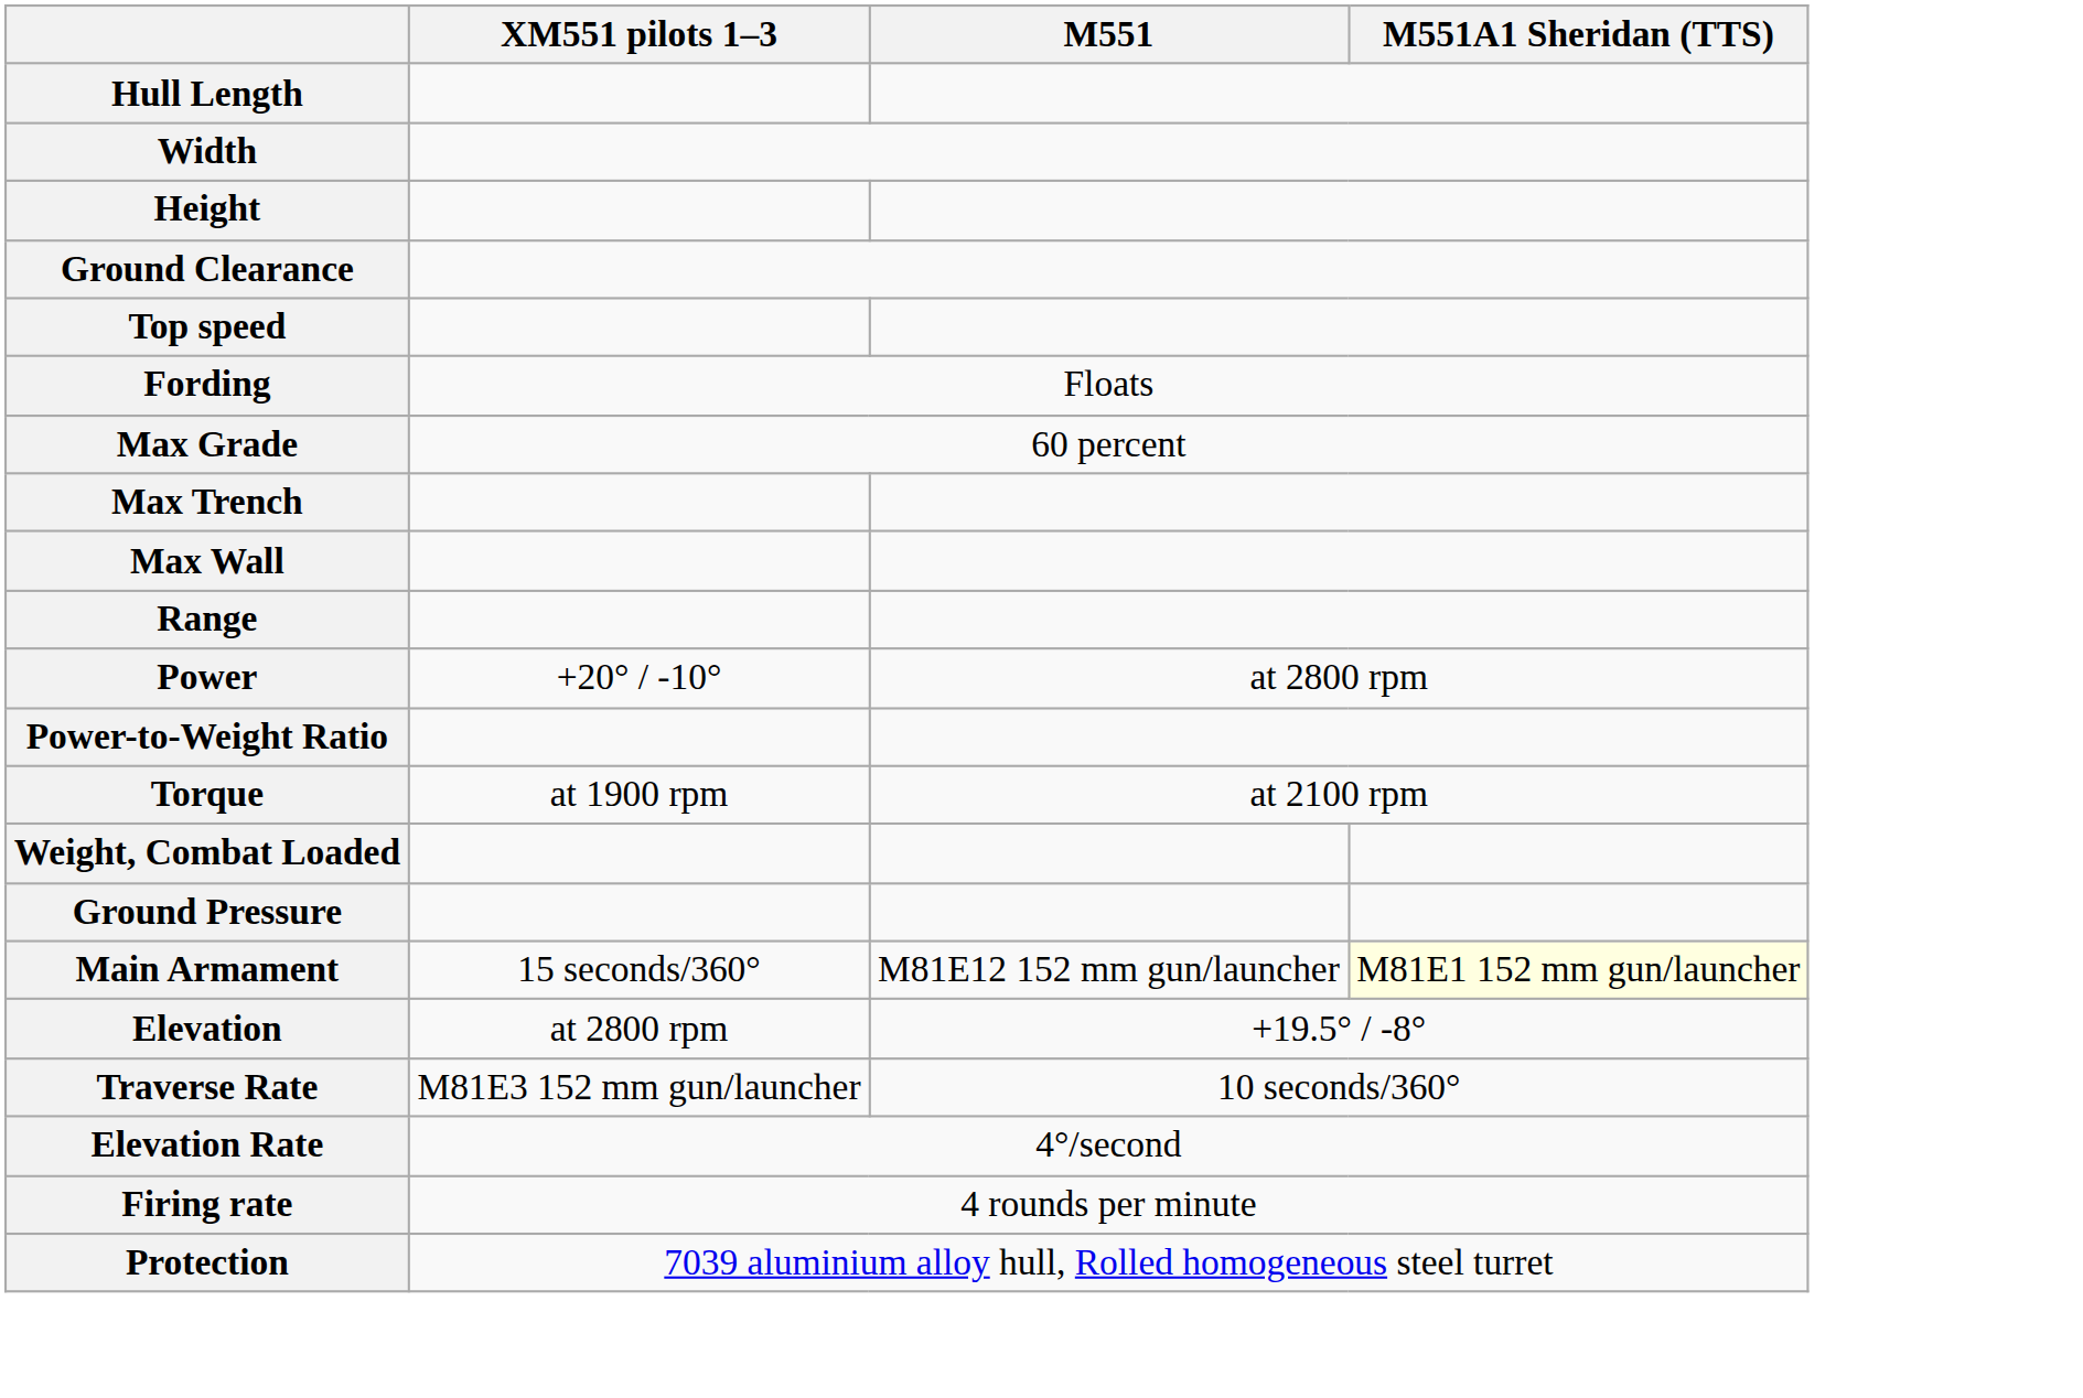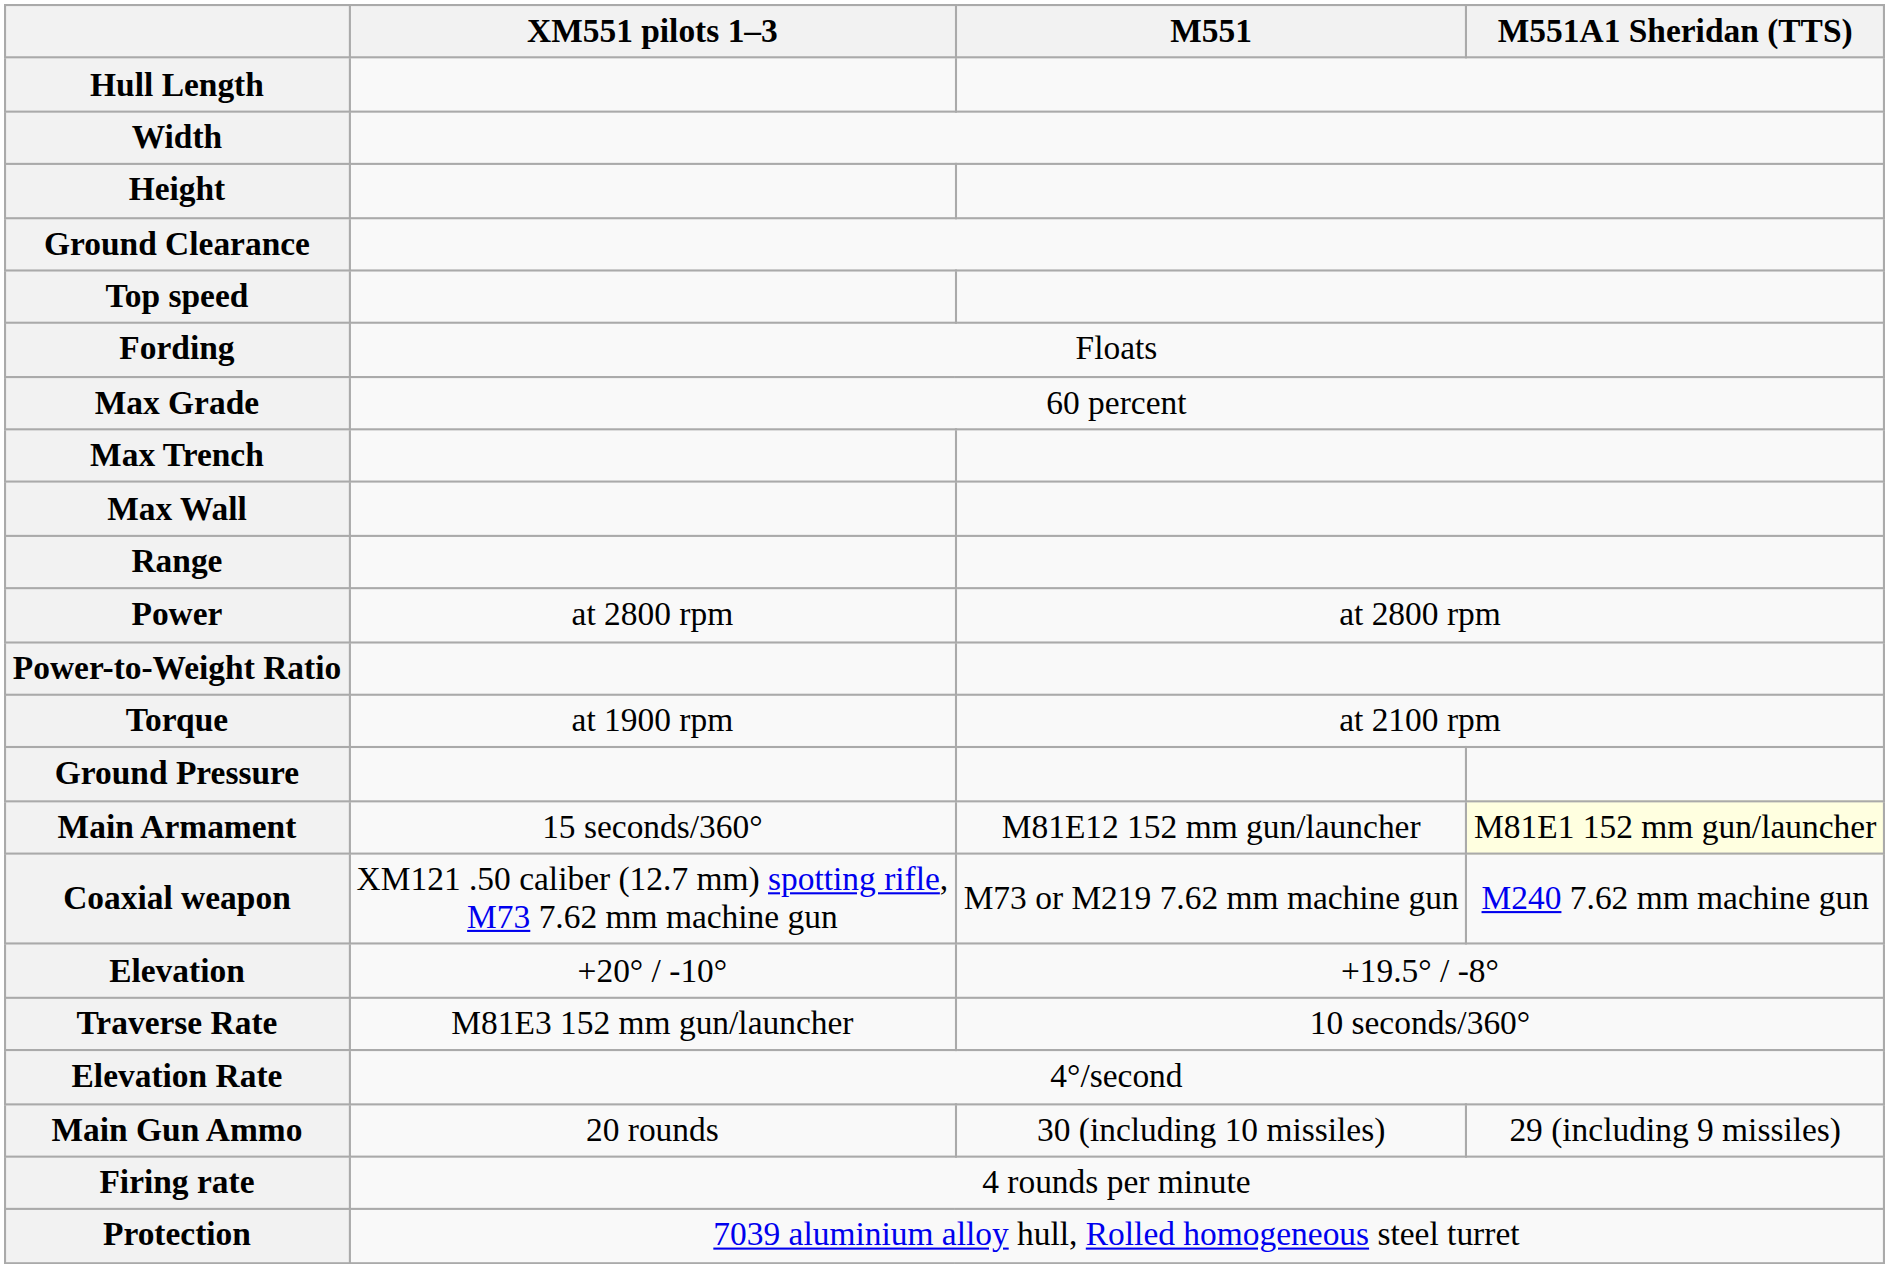Power | XM551 pilots 1–3: +20° / -10° -> at 2800 rpm
- row: Weight, Combat Loaded
+ row: Coaxial weapon | XM121 .50 caliber (12.7 mm) spotting rifle, M73 7.62 mm machine gun | M73 or M219 7.62 mm machine gun | M240 7.62 mm machine gun
Elevation | XM551 pilots 1–3: at 2800 rpm -> +20° / -10°
+ row: Main Gun Ammo | 20 rounds | 30 (including 10 missiles) | 29 (including 9 missiles)
